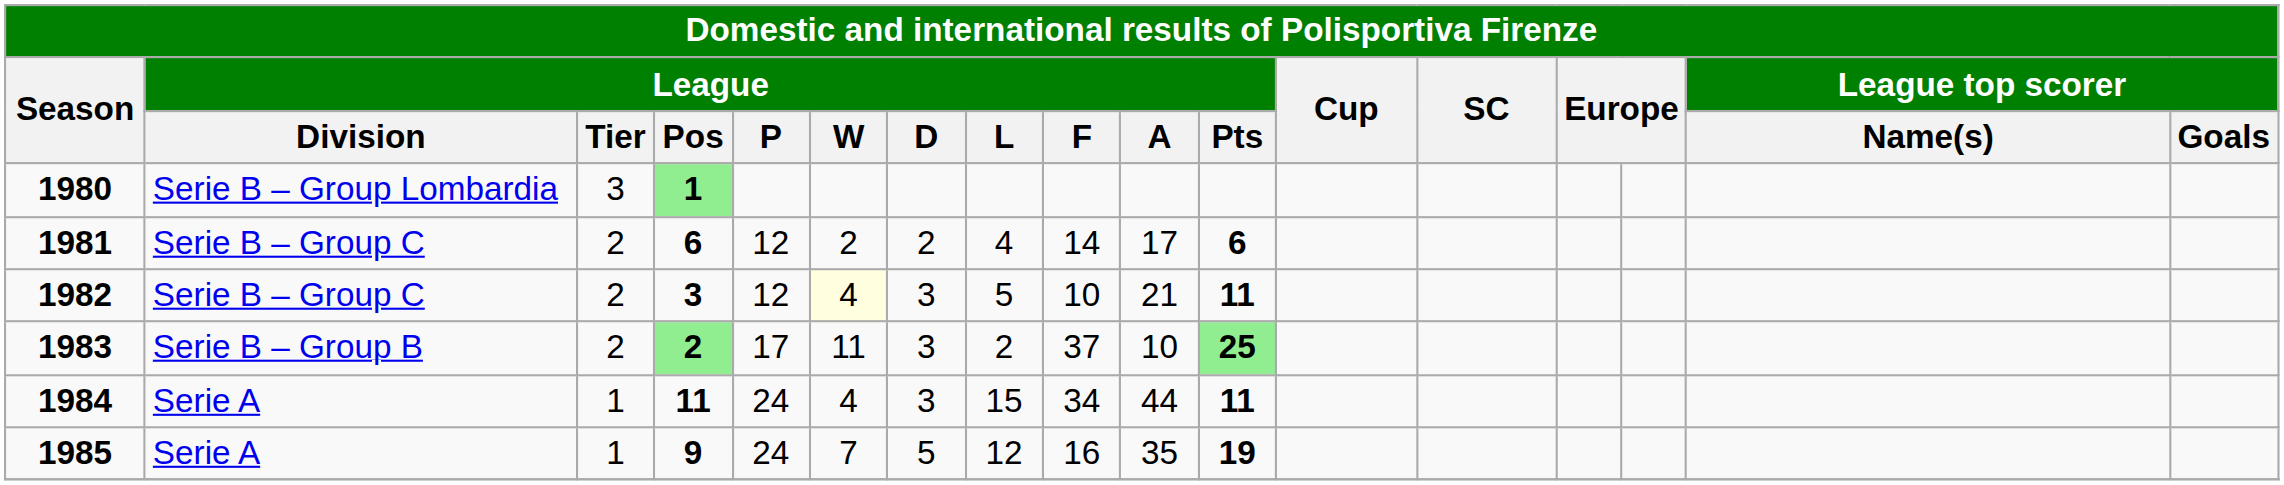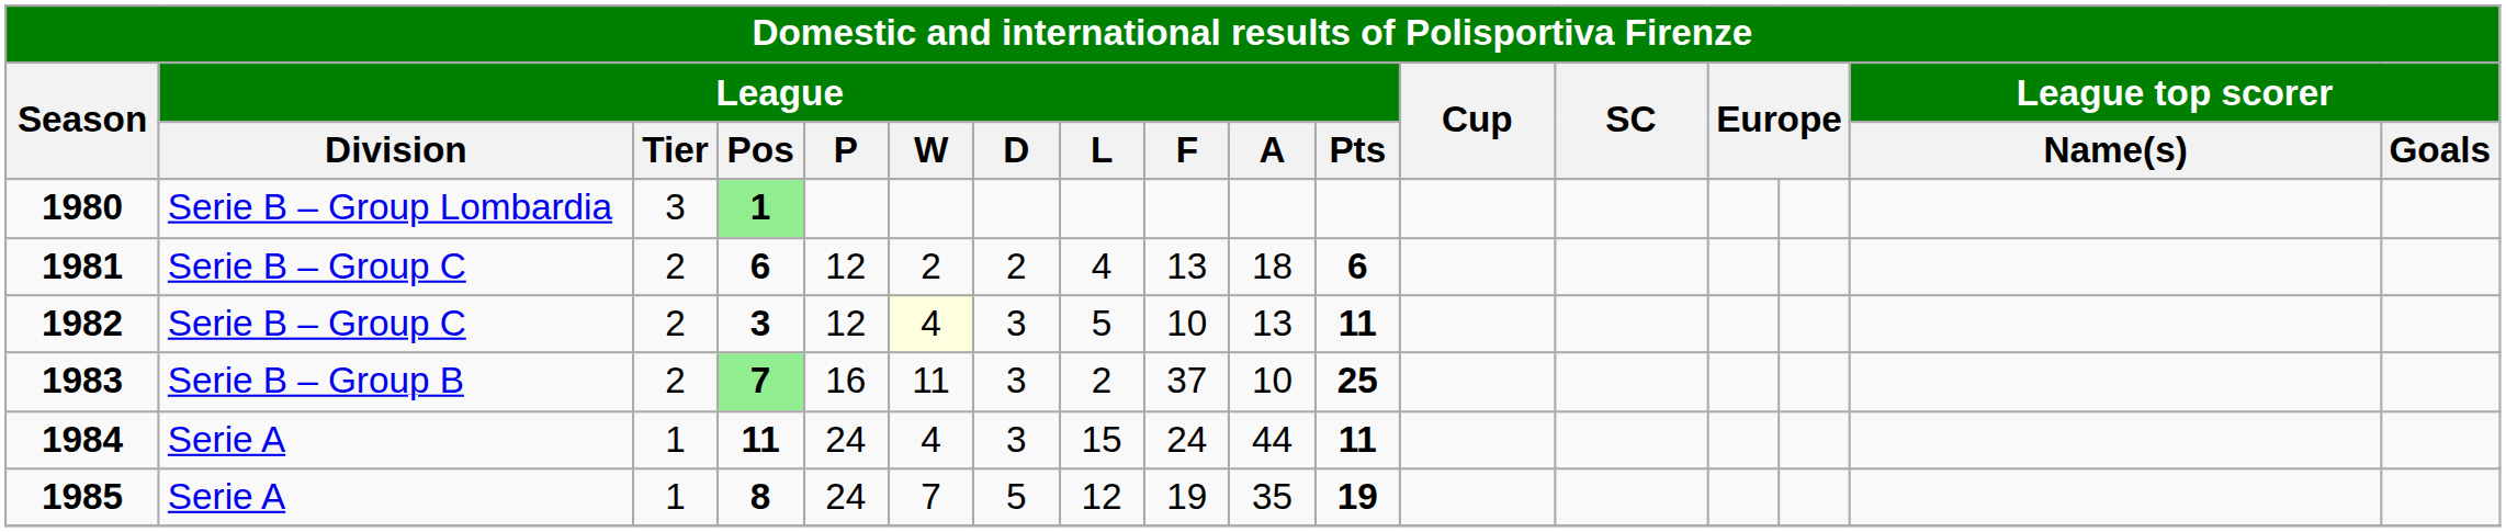1981 | League / F: 14 -> 13
1981 | League / A: 17 -> 18
1982 | League / A: 21 -> 13
1983 | League / Pos: 2 -> 7
1983 | League / P: 17 -> 16
1983 | League / Pts: lightgreen background -> no background
1984 | League / F: 34 -> 24
1985 | League / Pos: 9 -> 8
1985 | League / F: 16 -> 19
